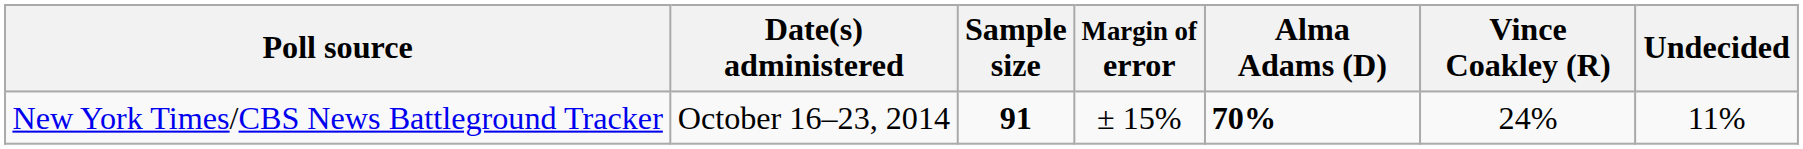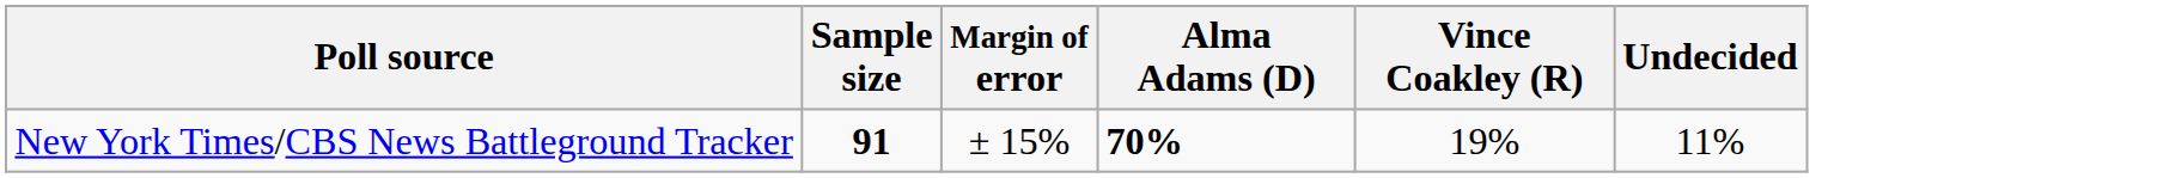- column: Date(s) administered | October 16–23, 2014
New York Times/CBS News Battleground Tracker | Vince Coakley (R): 24% -> 19%
